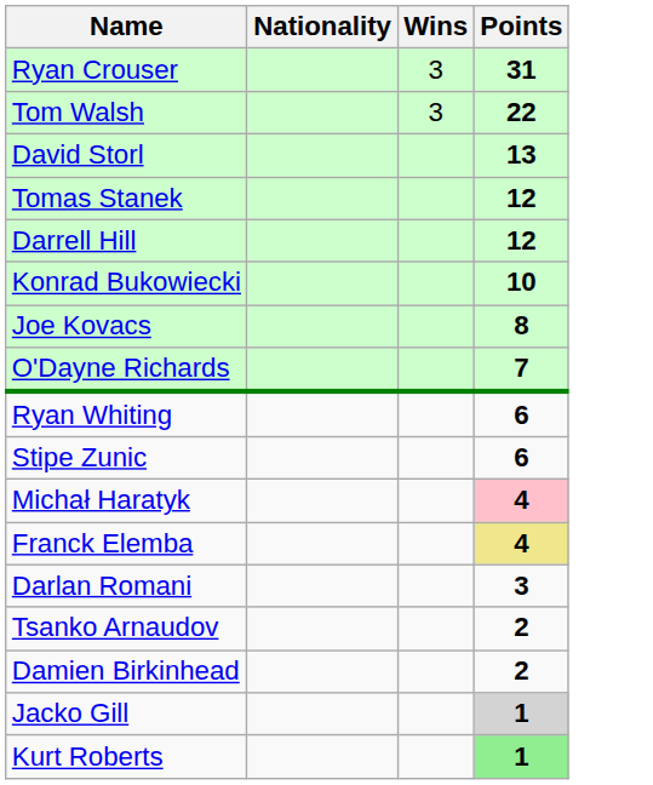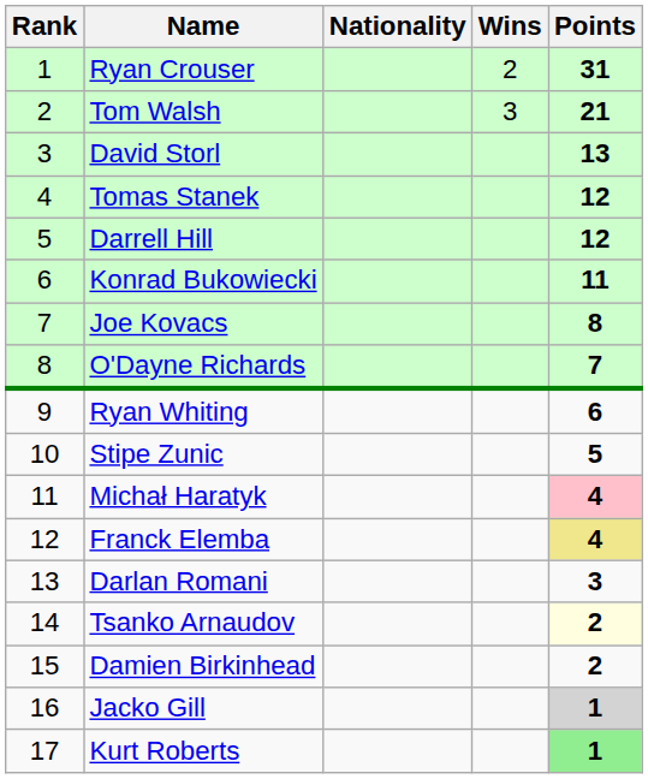+ column: Rank | 1 | 2 | 3 | 4 | 5 | 6 | 7 | 8 | 9 | 10 | 11 | 12 | 13 | 14 | 15 | 16 | 17
Ryan Crouser | Wins: 3 -> 2
Tom Walsh | Points: 22 -> 21
Konrad Bukowiecki | Points: 10 -> 11
Stipe Zunic | Points: 6 -> 5
Tsanko Arnaudov | Points: no background -> lightyellow background
